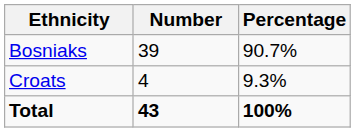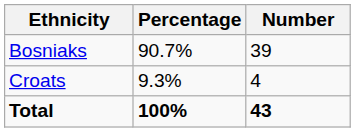columns swapped: Number <-> Percentage
